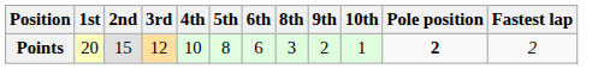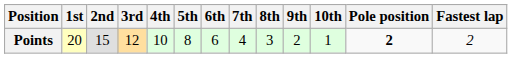+ column: 7th | 4
